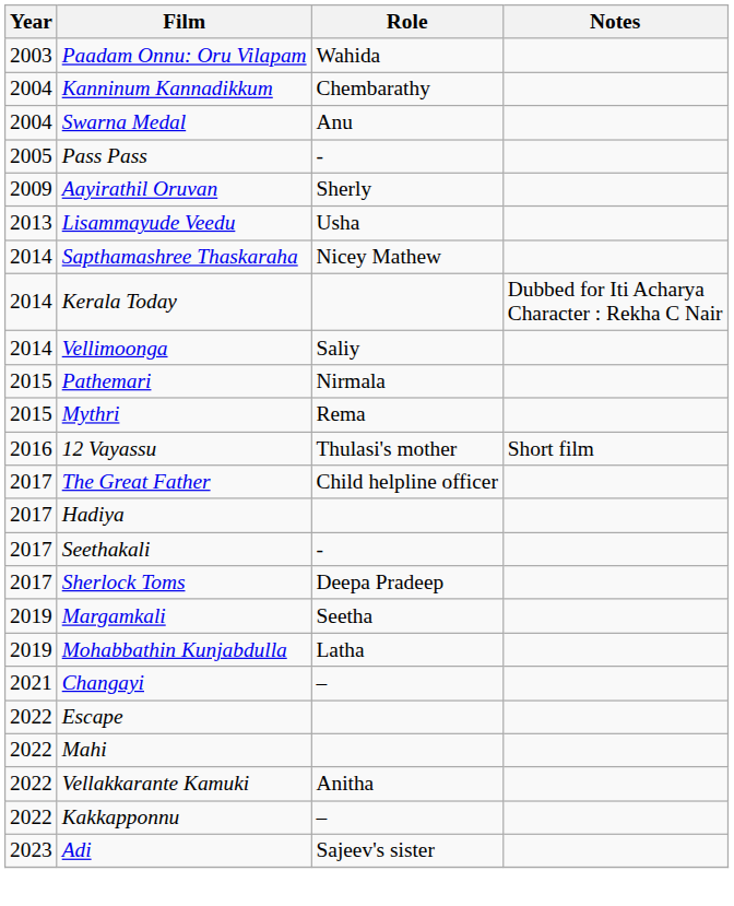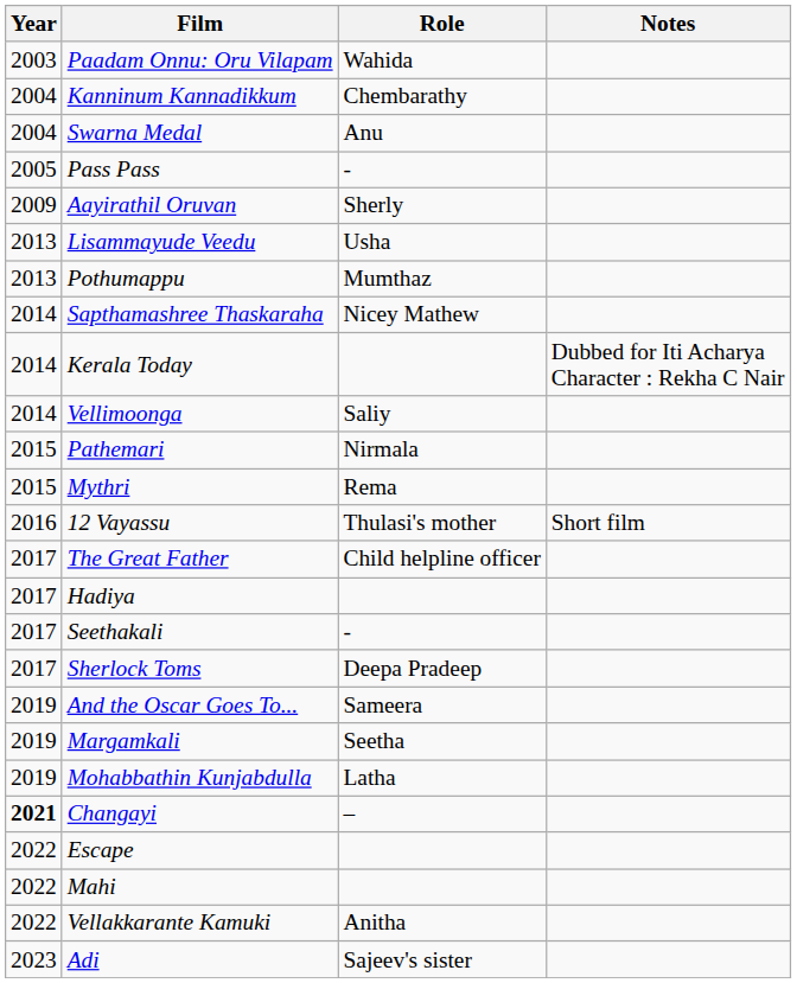+ row: 2013 | Pothumappu | Mumthaz
+ row: 2019 | And the Oscar Goes To... | Sameera
Changayi | Year: normal -> bold
- row: 2022 | Kakkapponnu | –
